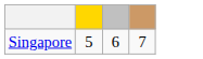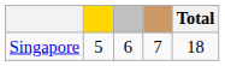+ column: Total | 18
